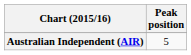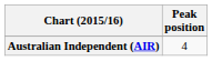Australian Independent (AIR) | Peak position: 5 -> 4
